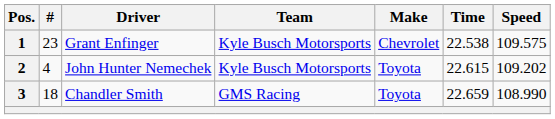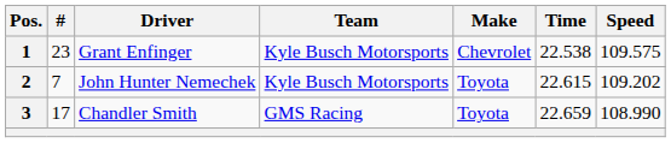2 | #: 4 -> 7
3 | #: 18 -> 17
